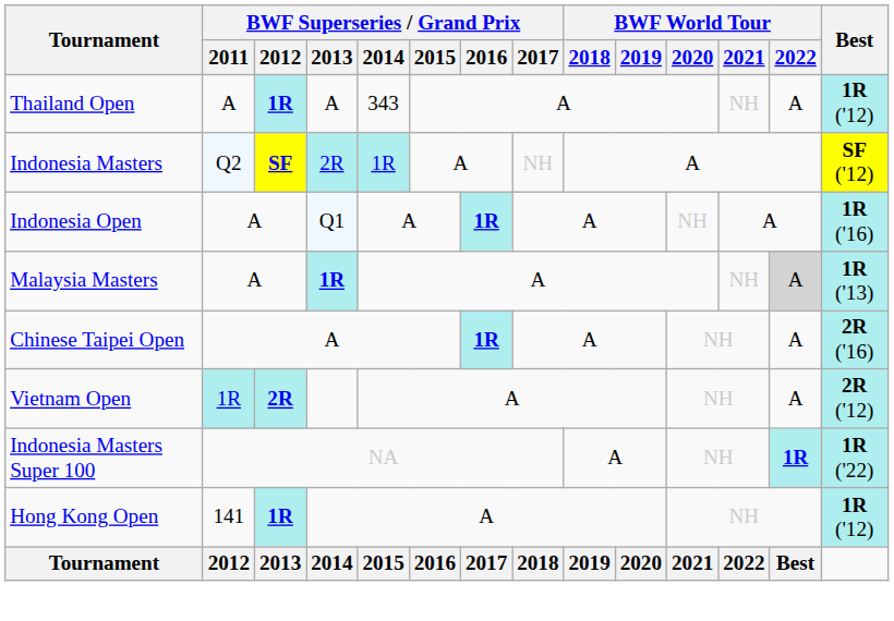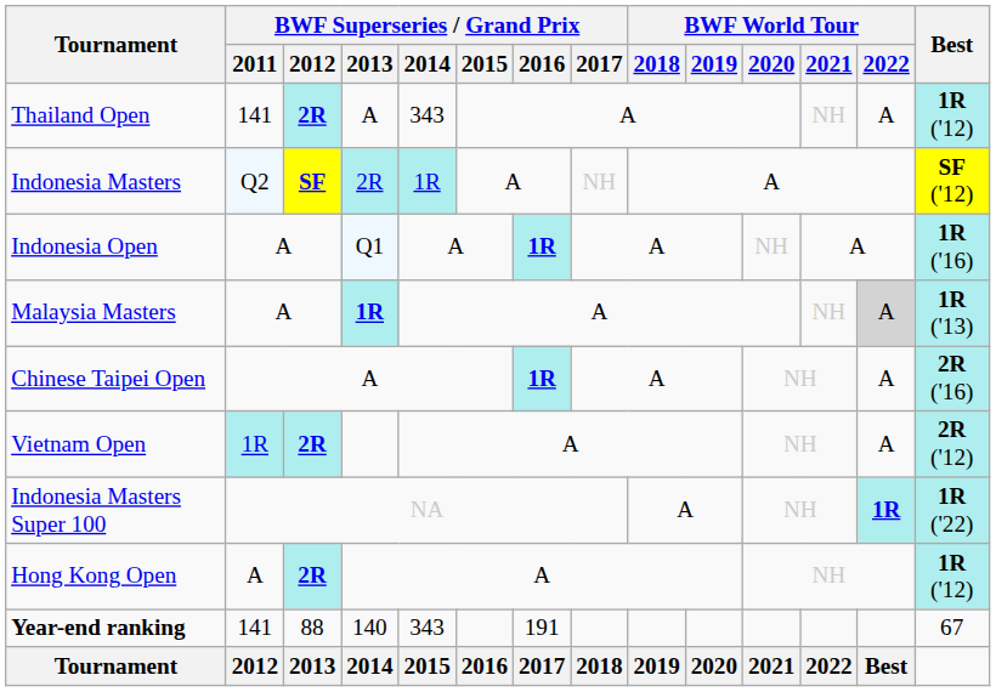Thailand Open | BWF Superseries / Grand Prix / 2011: A -> 141
Thailand Open | BWF Superseries / Grand Prix / 2012: 1R -> 2R
Hong Kong Open | BWF Superseries / Grand Prix / 2011: 141 -> A
Hong Kong Open | BWF Superseries / Grand Prix / 2012: 1R -> 2R
+ row: Year-end ranking | 141 | 88 | 140 | 343 | 191 | 67
